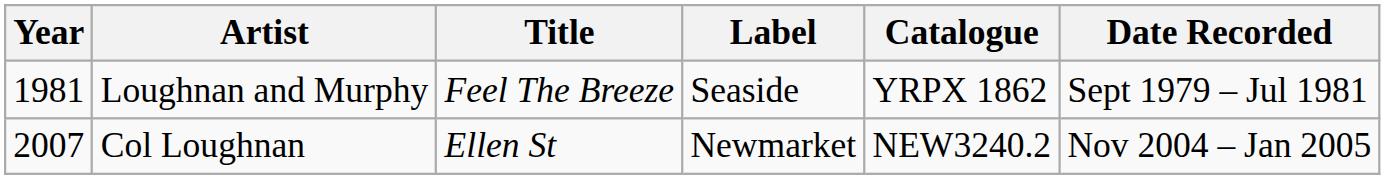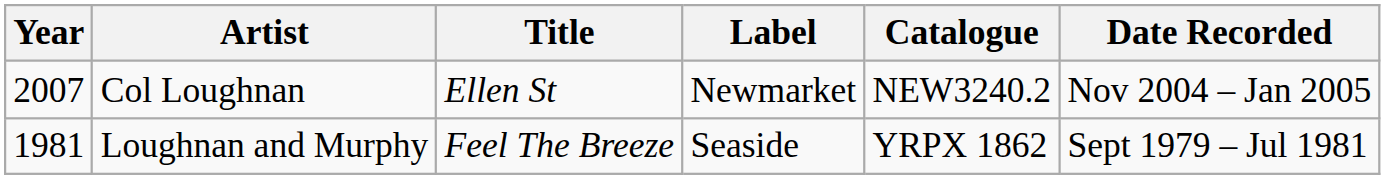rows swapped: Loughnan and Murphy <-> Col Loughnan
